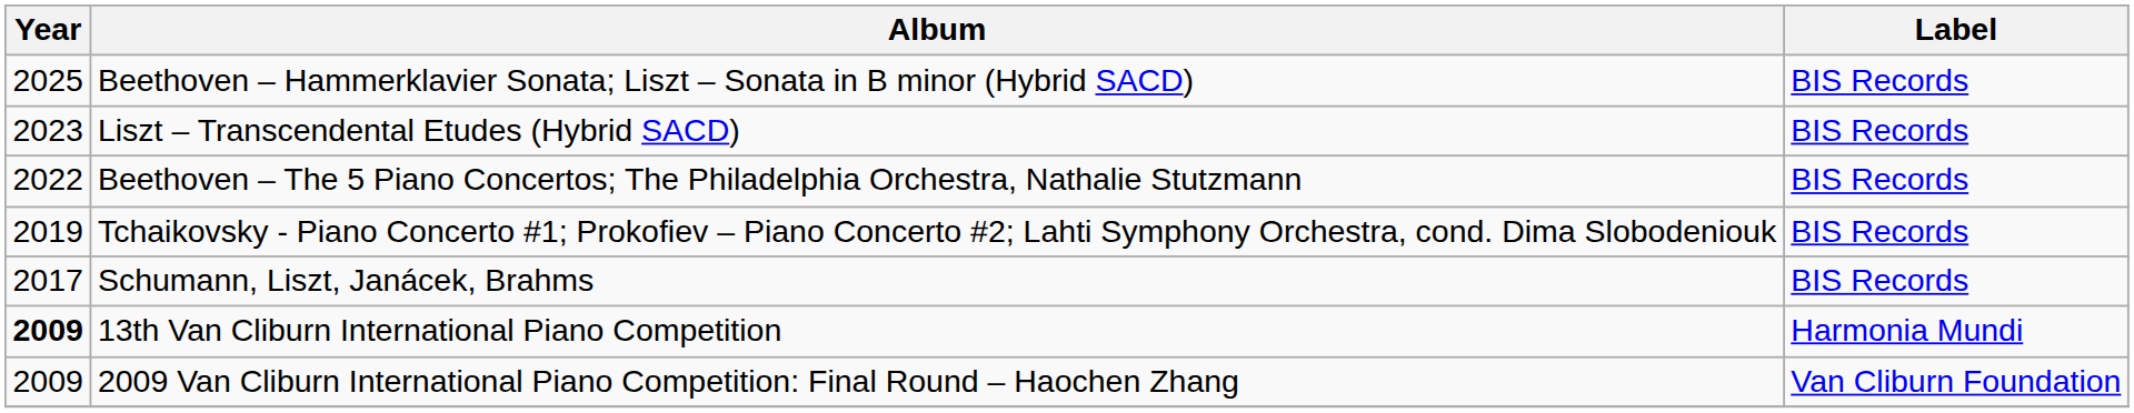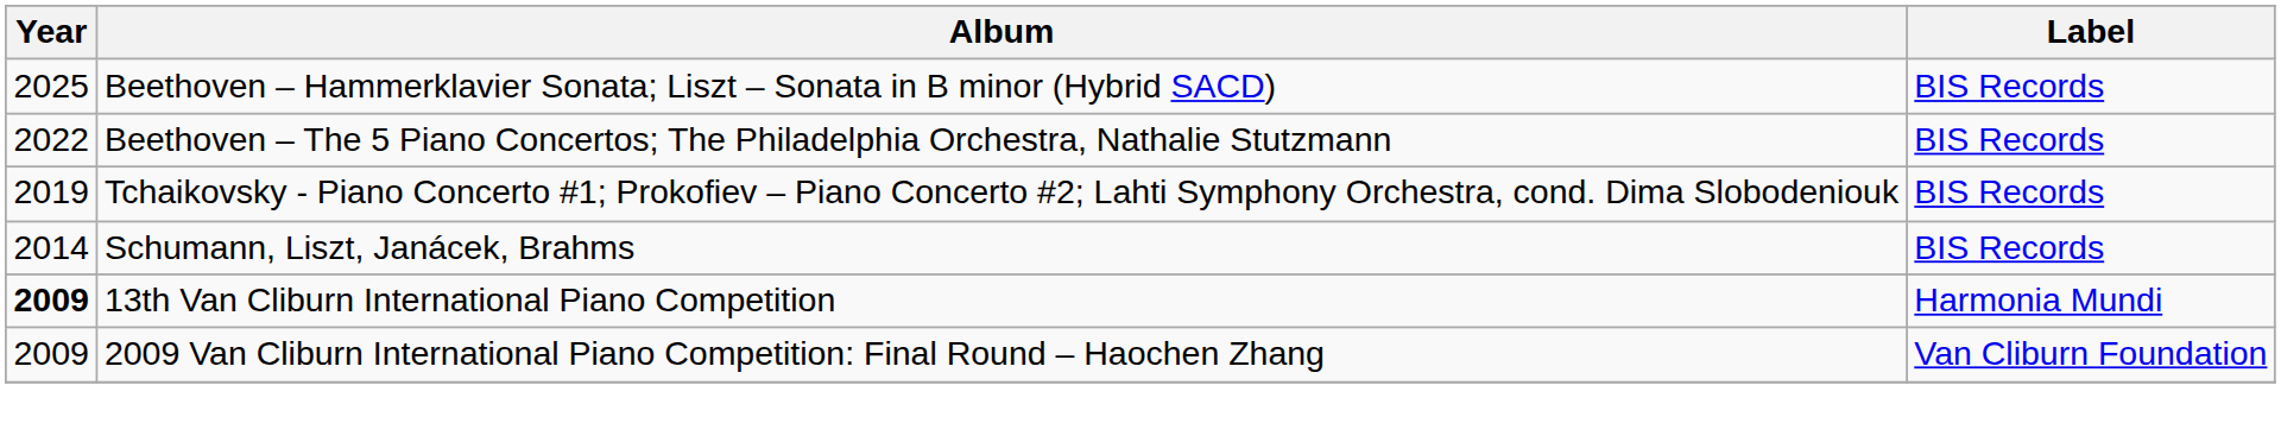- row: 2023 | Liszt – Transcendental Etudes (Hybrid SACD) | BIS Records
Schumann, Liszt, Janácek, Brahms | Year: 2017 -> 2014
